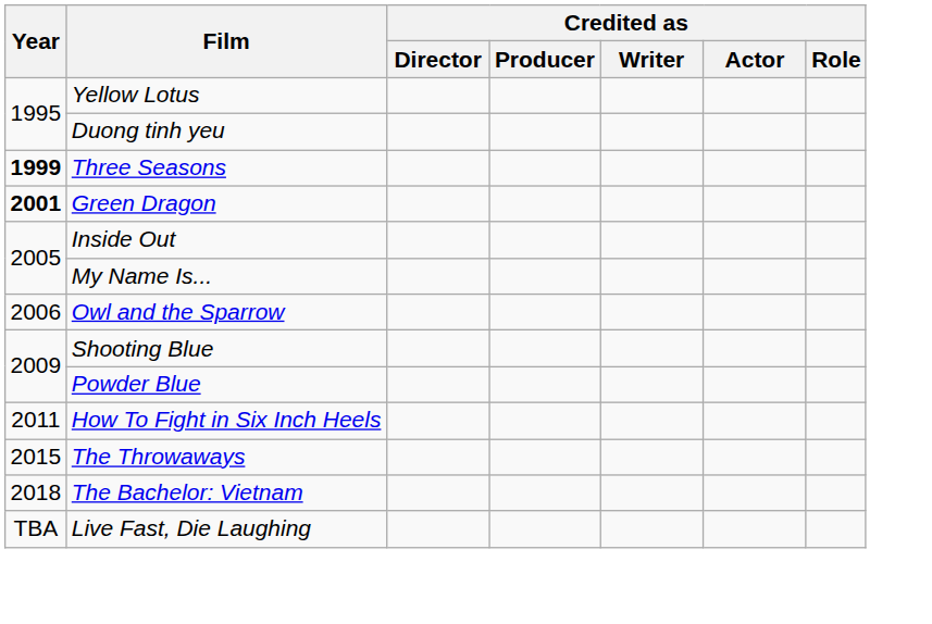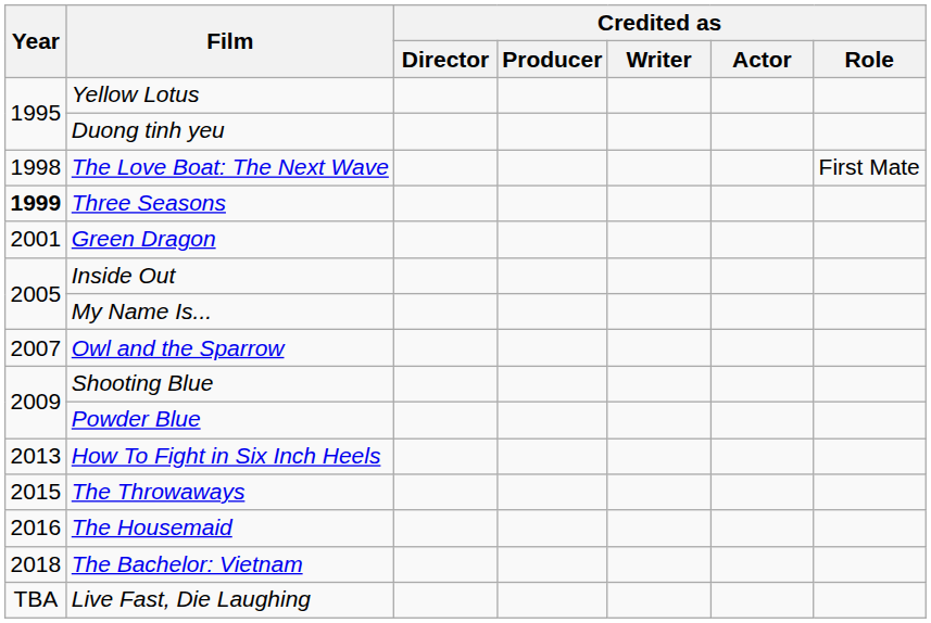+ row: 1998 | The Love Boat: The Next Wave | First Mate
Green Dragon | Year: bold -> normal
Owl and the Sparrow | Year: 2006 -> 2007
How To Fight in Six Inch Heels | Year: 2011 -> 2013
+ row: 2016 | The Housemaid
